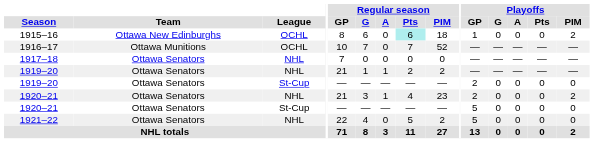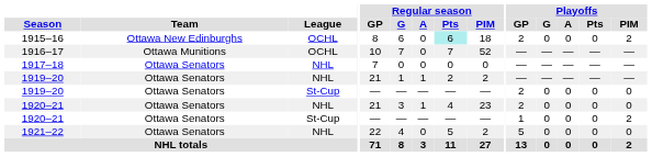1915–16 | Playoffs / GP: 1 -> 2
1920–21 / NHL | Playoffs / PIM: 2 -> 0
1920–21 / St-Cup | Playoffs / GP: 5 -> 1
1920–21 / St-Cup | Playoffs / PIM: 0 -> 2
